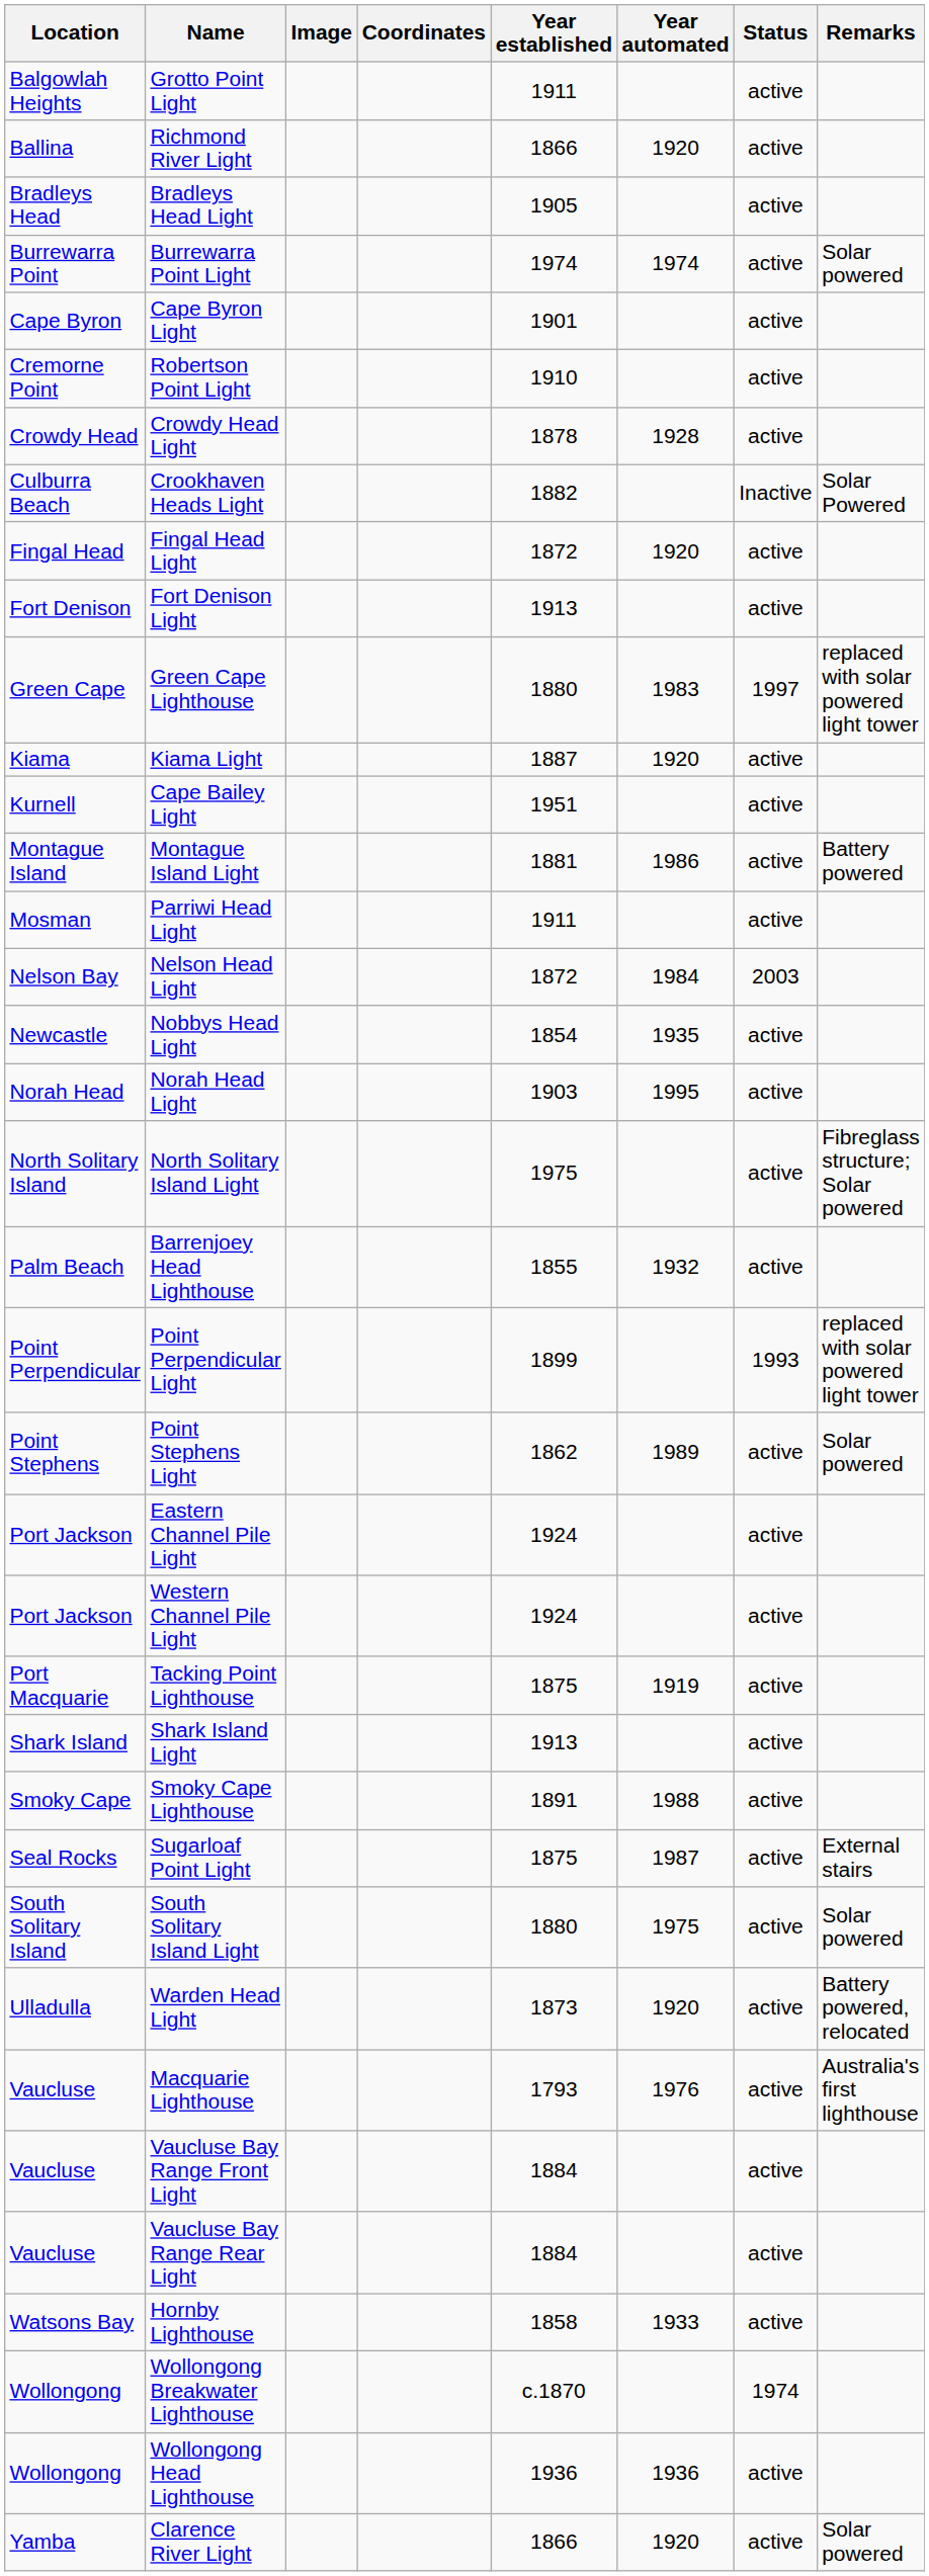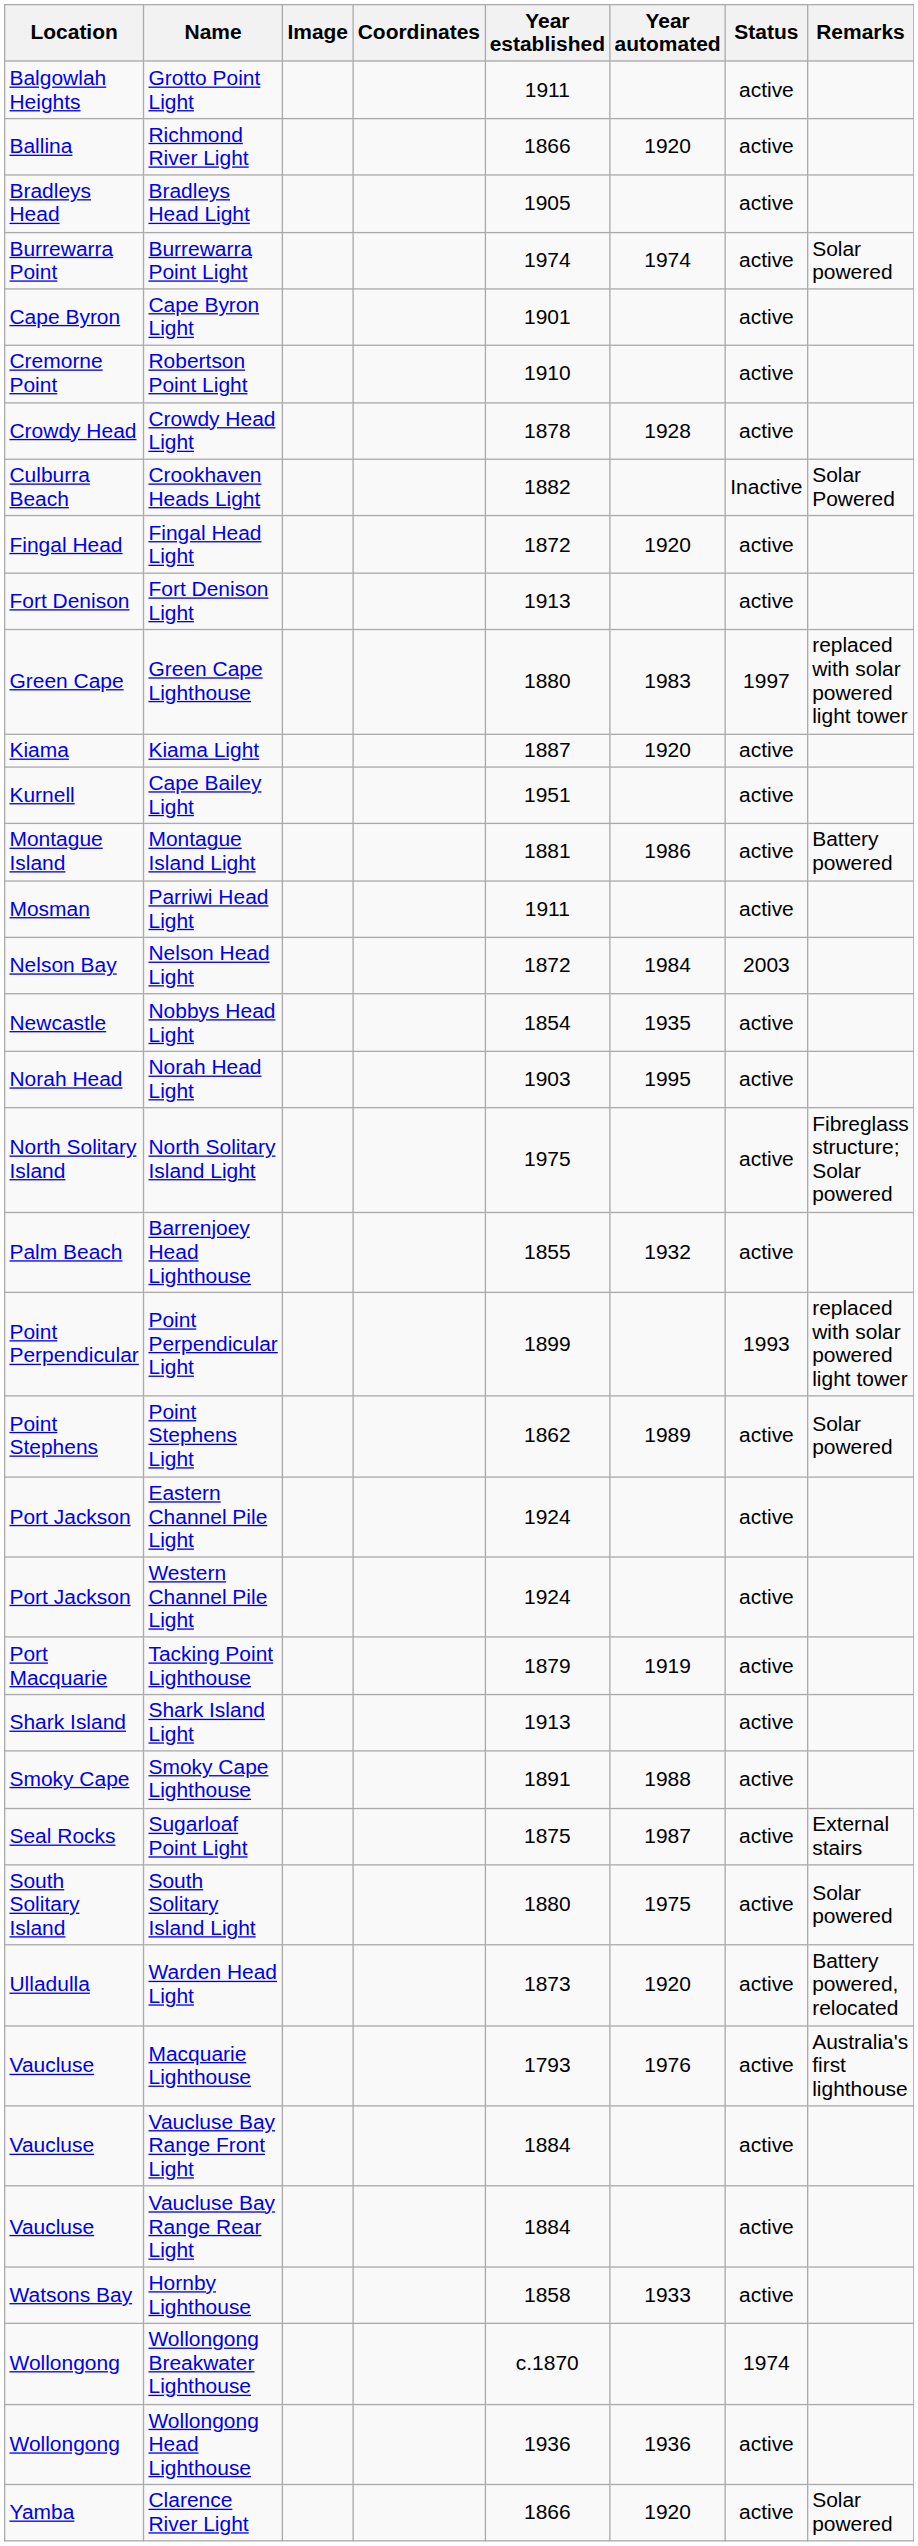Tacking Point Lighthouse | Year established: 1875 -> 1879
